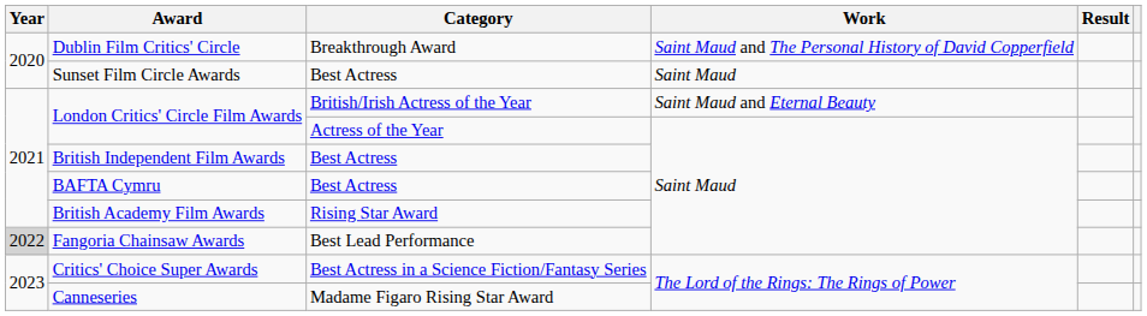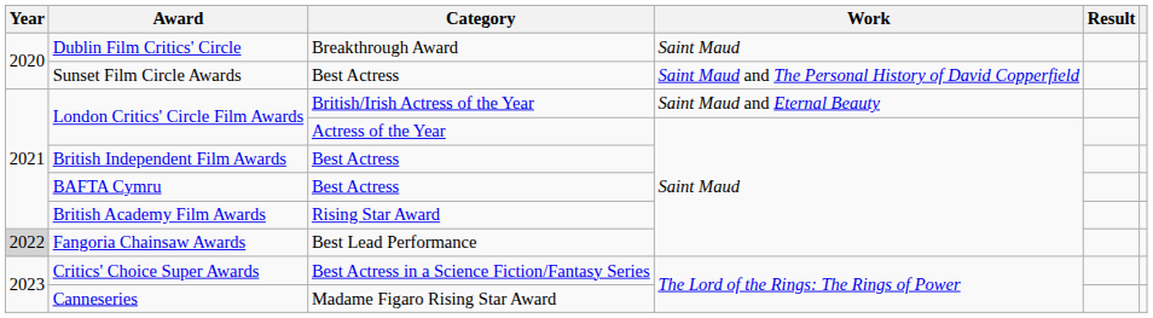Dublin Film Critics' Circle | Work: Saint Maud and The Personal History of David Copperfield -> Saint Maud
Sunset Film Circle Awards | Work: Saint Maud -> Saint Maud and The Personal History of David Copperfield
